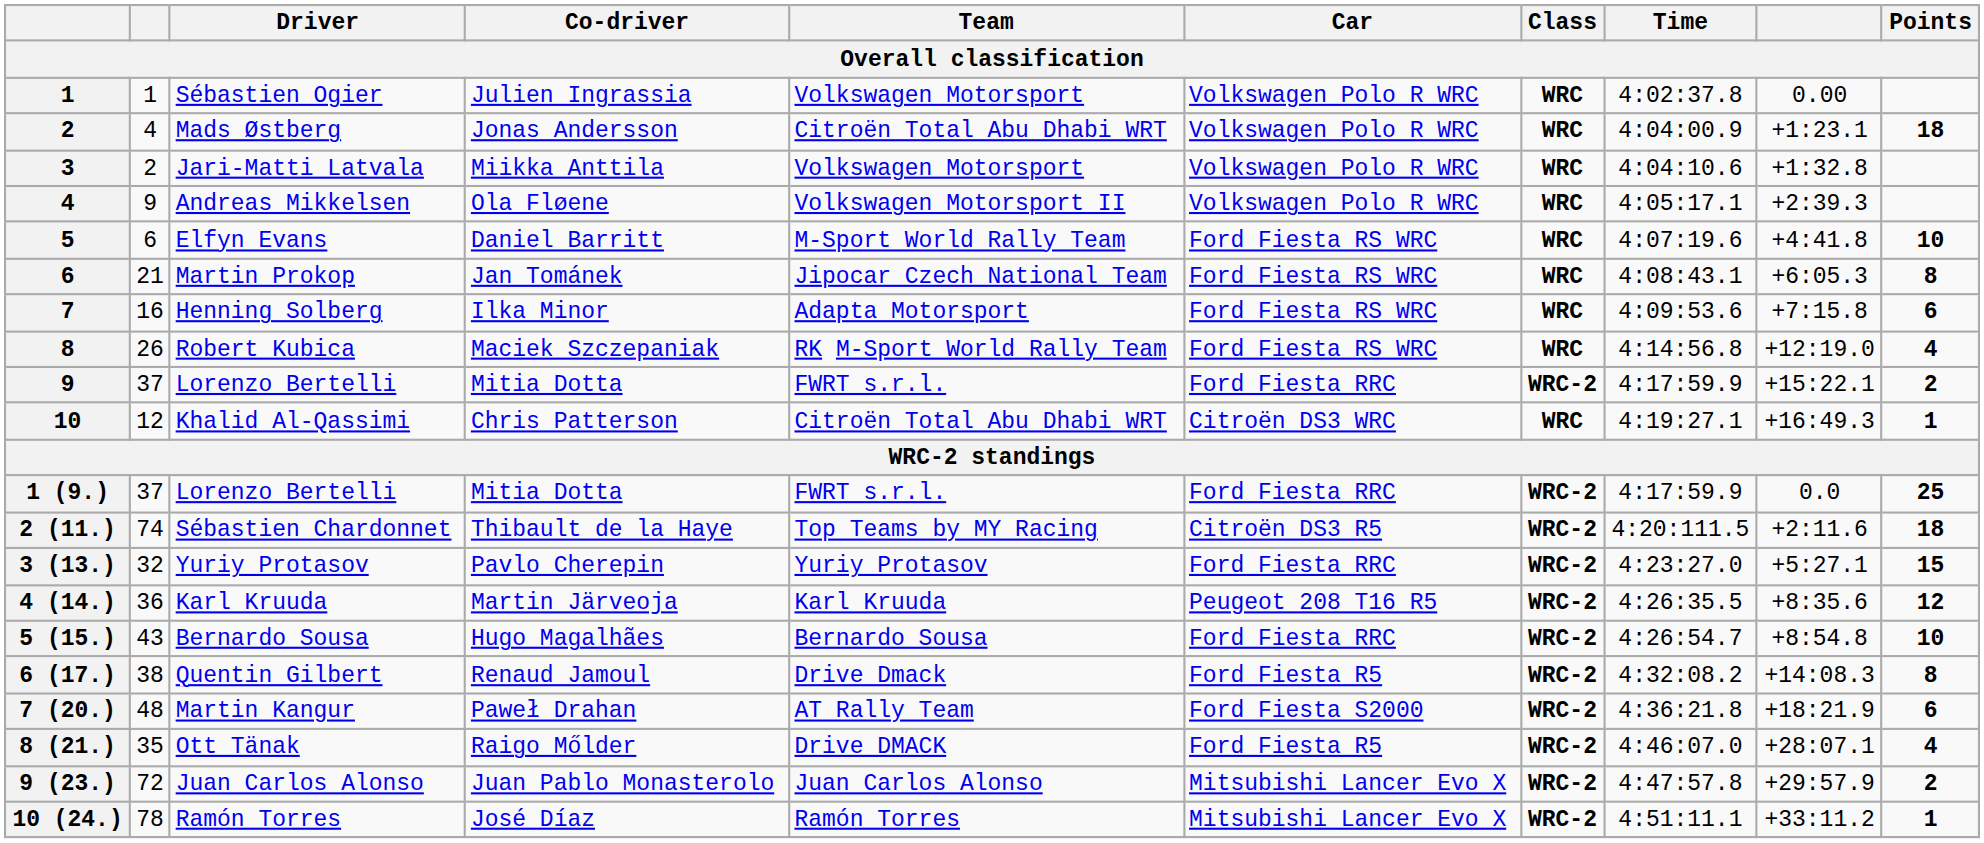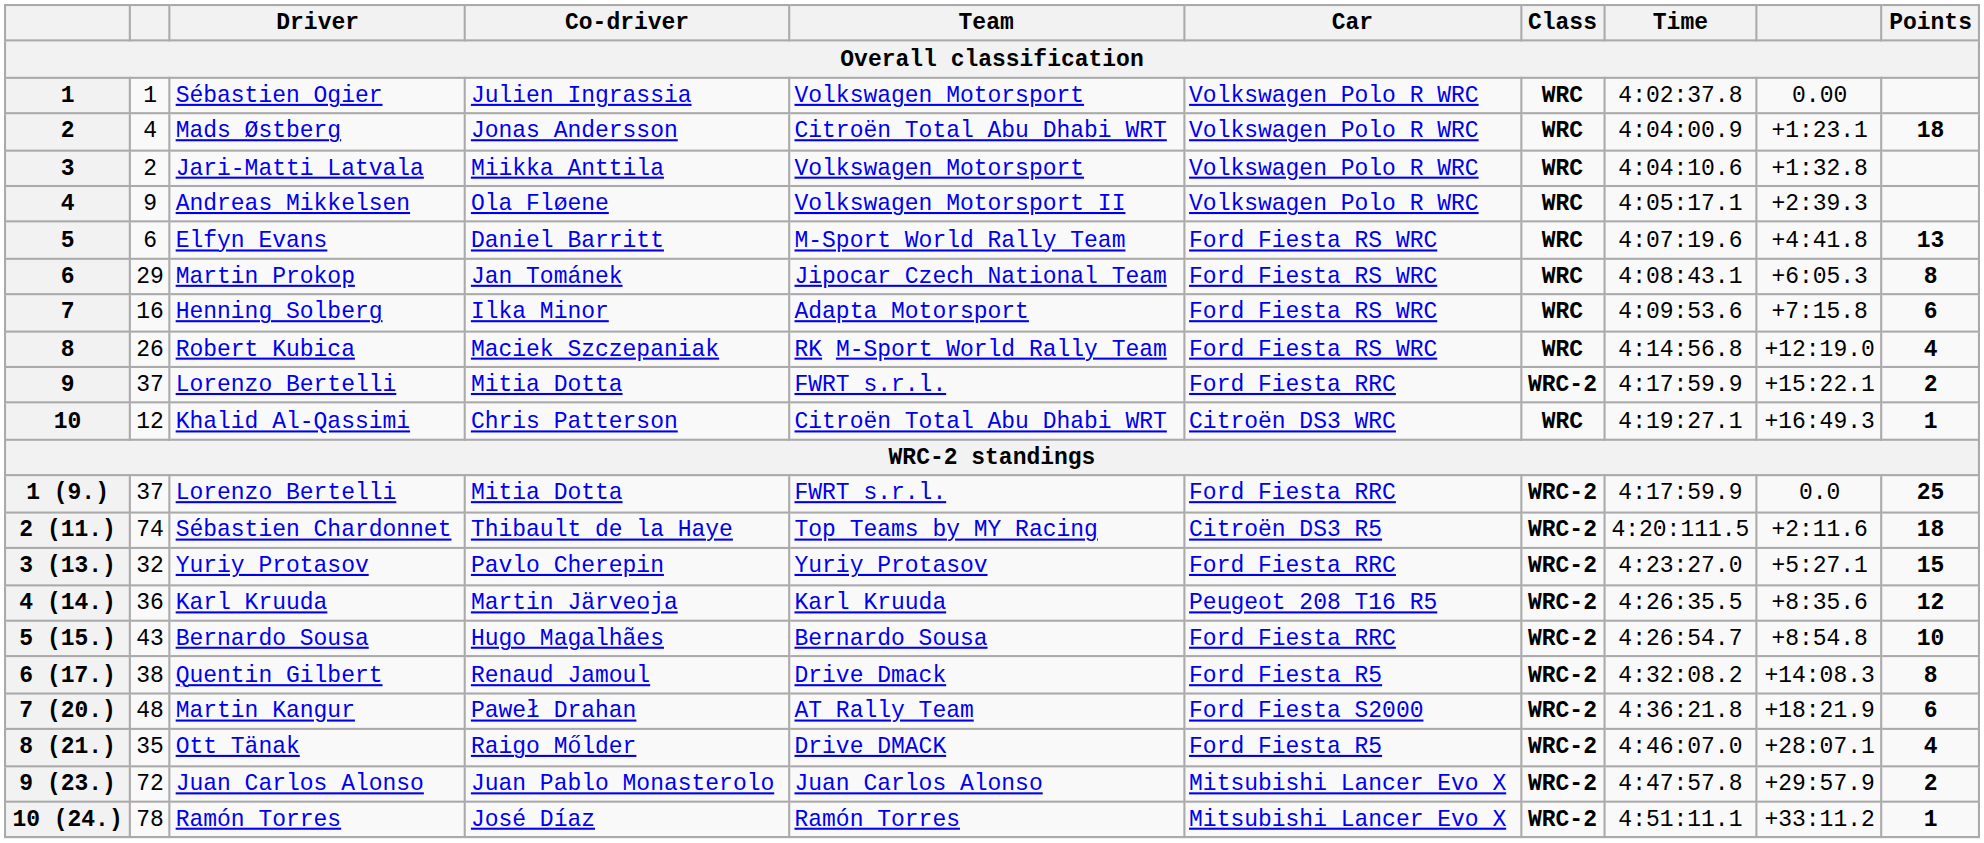Elfyn Evans | Points: 10 -> 13
Martin Prokop | column 2: 21 -> 29
